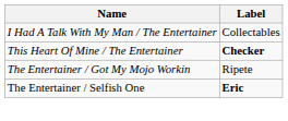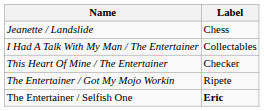+ row: Jeanette / Landslide | Chess
This Heart Of Mine / The Entertainer | Label: bold -> normal
